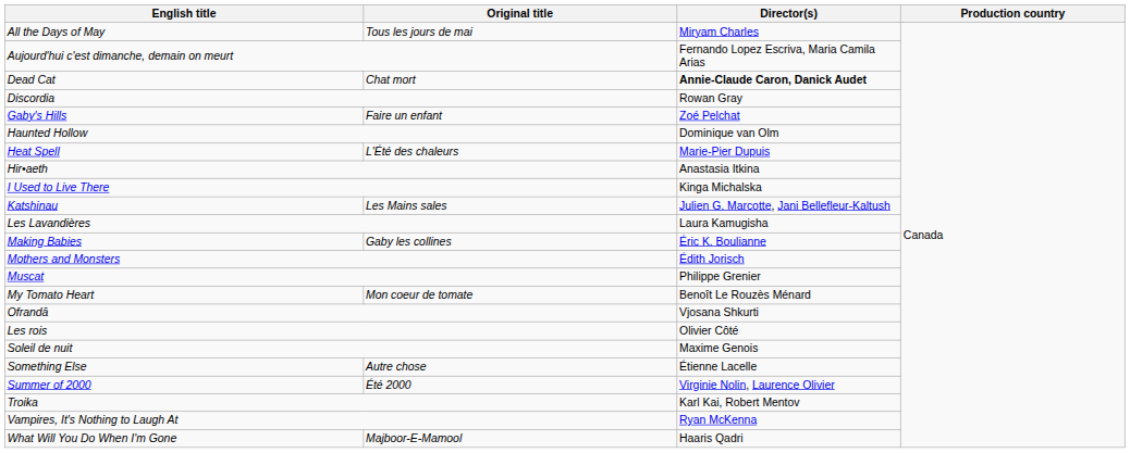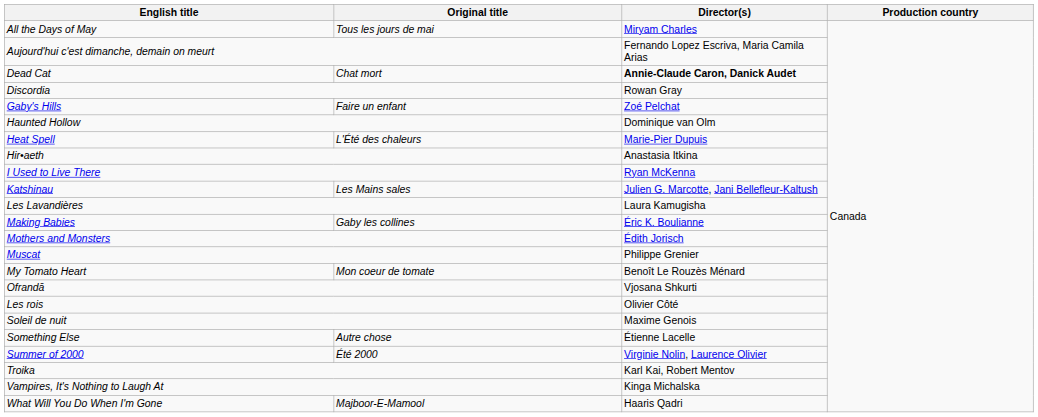I Used to Live There | Director(s): Kinga Michalska -> Ryan McKenna
Vampires, It's Nothing to Laugh At | Director(s): Ryan McKenna -> Kinga Michalska
